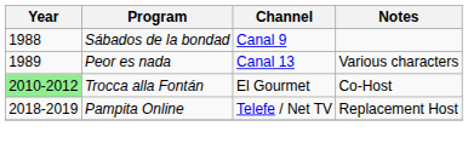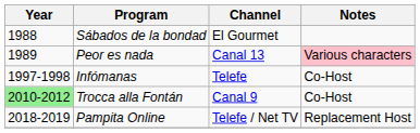Sábados de la bondad | Channel: Canal 9 -> El Gourmet
Peor es nada | Notes: no background -> pink background
+ row: 1997-1998 | Infómanas | Telefe | Co-Host
Trocca alla Fontán | Channel: El Gourmet -> Canal 9
